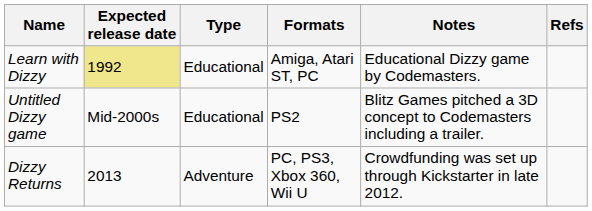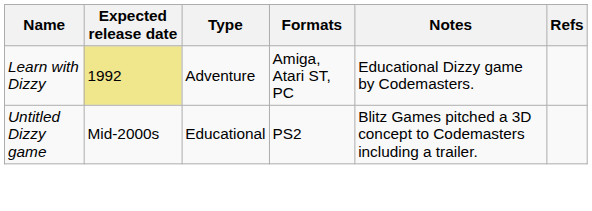Learn with Dizzy | Type: Educational -> Adventure
- row: Dizzy Returns | 2013 | Adventure | PC, PS3, Xbox 360, Wii U | Crowdfunding was set up through Kickstarter in late 2012.
